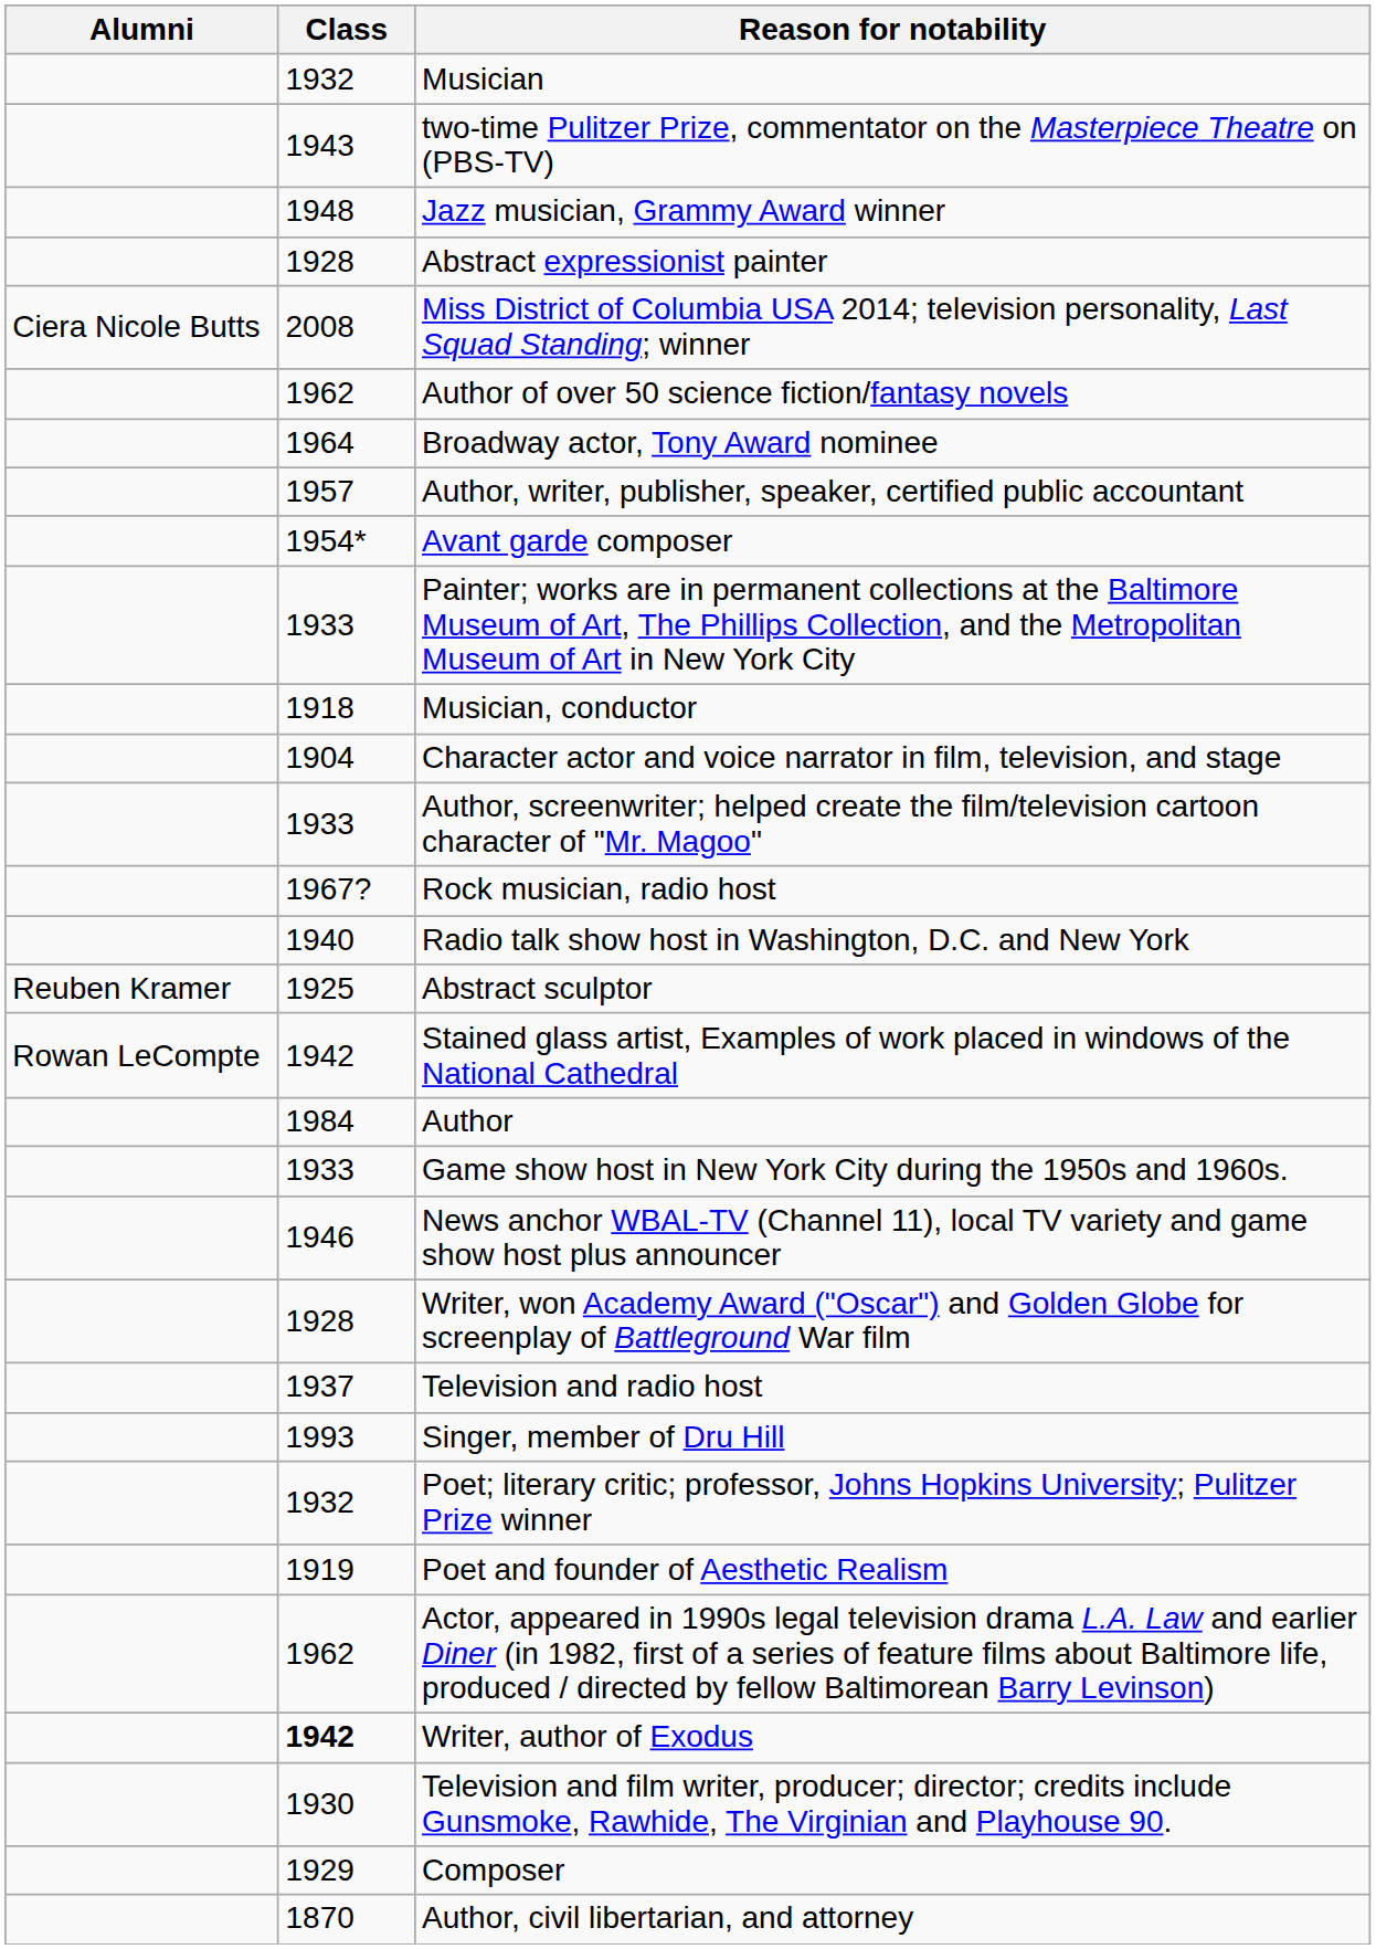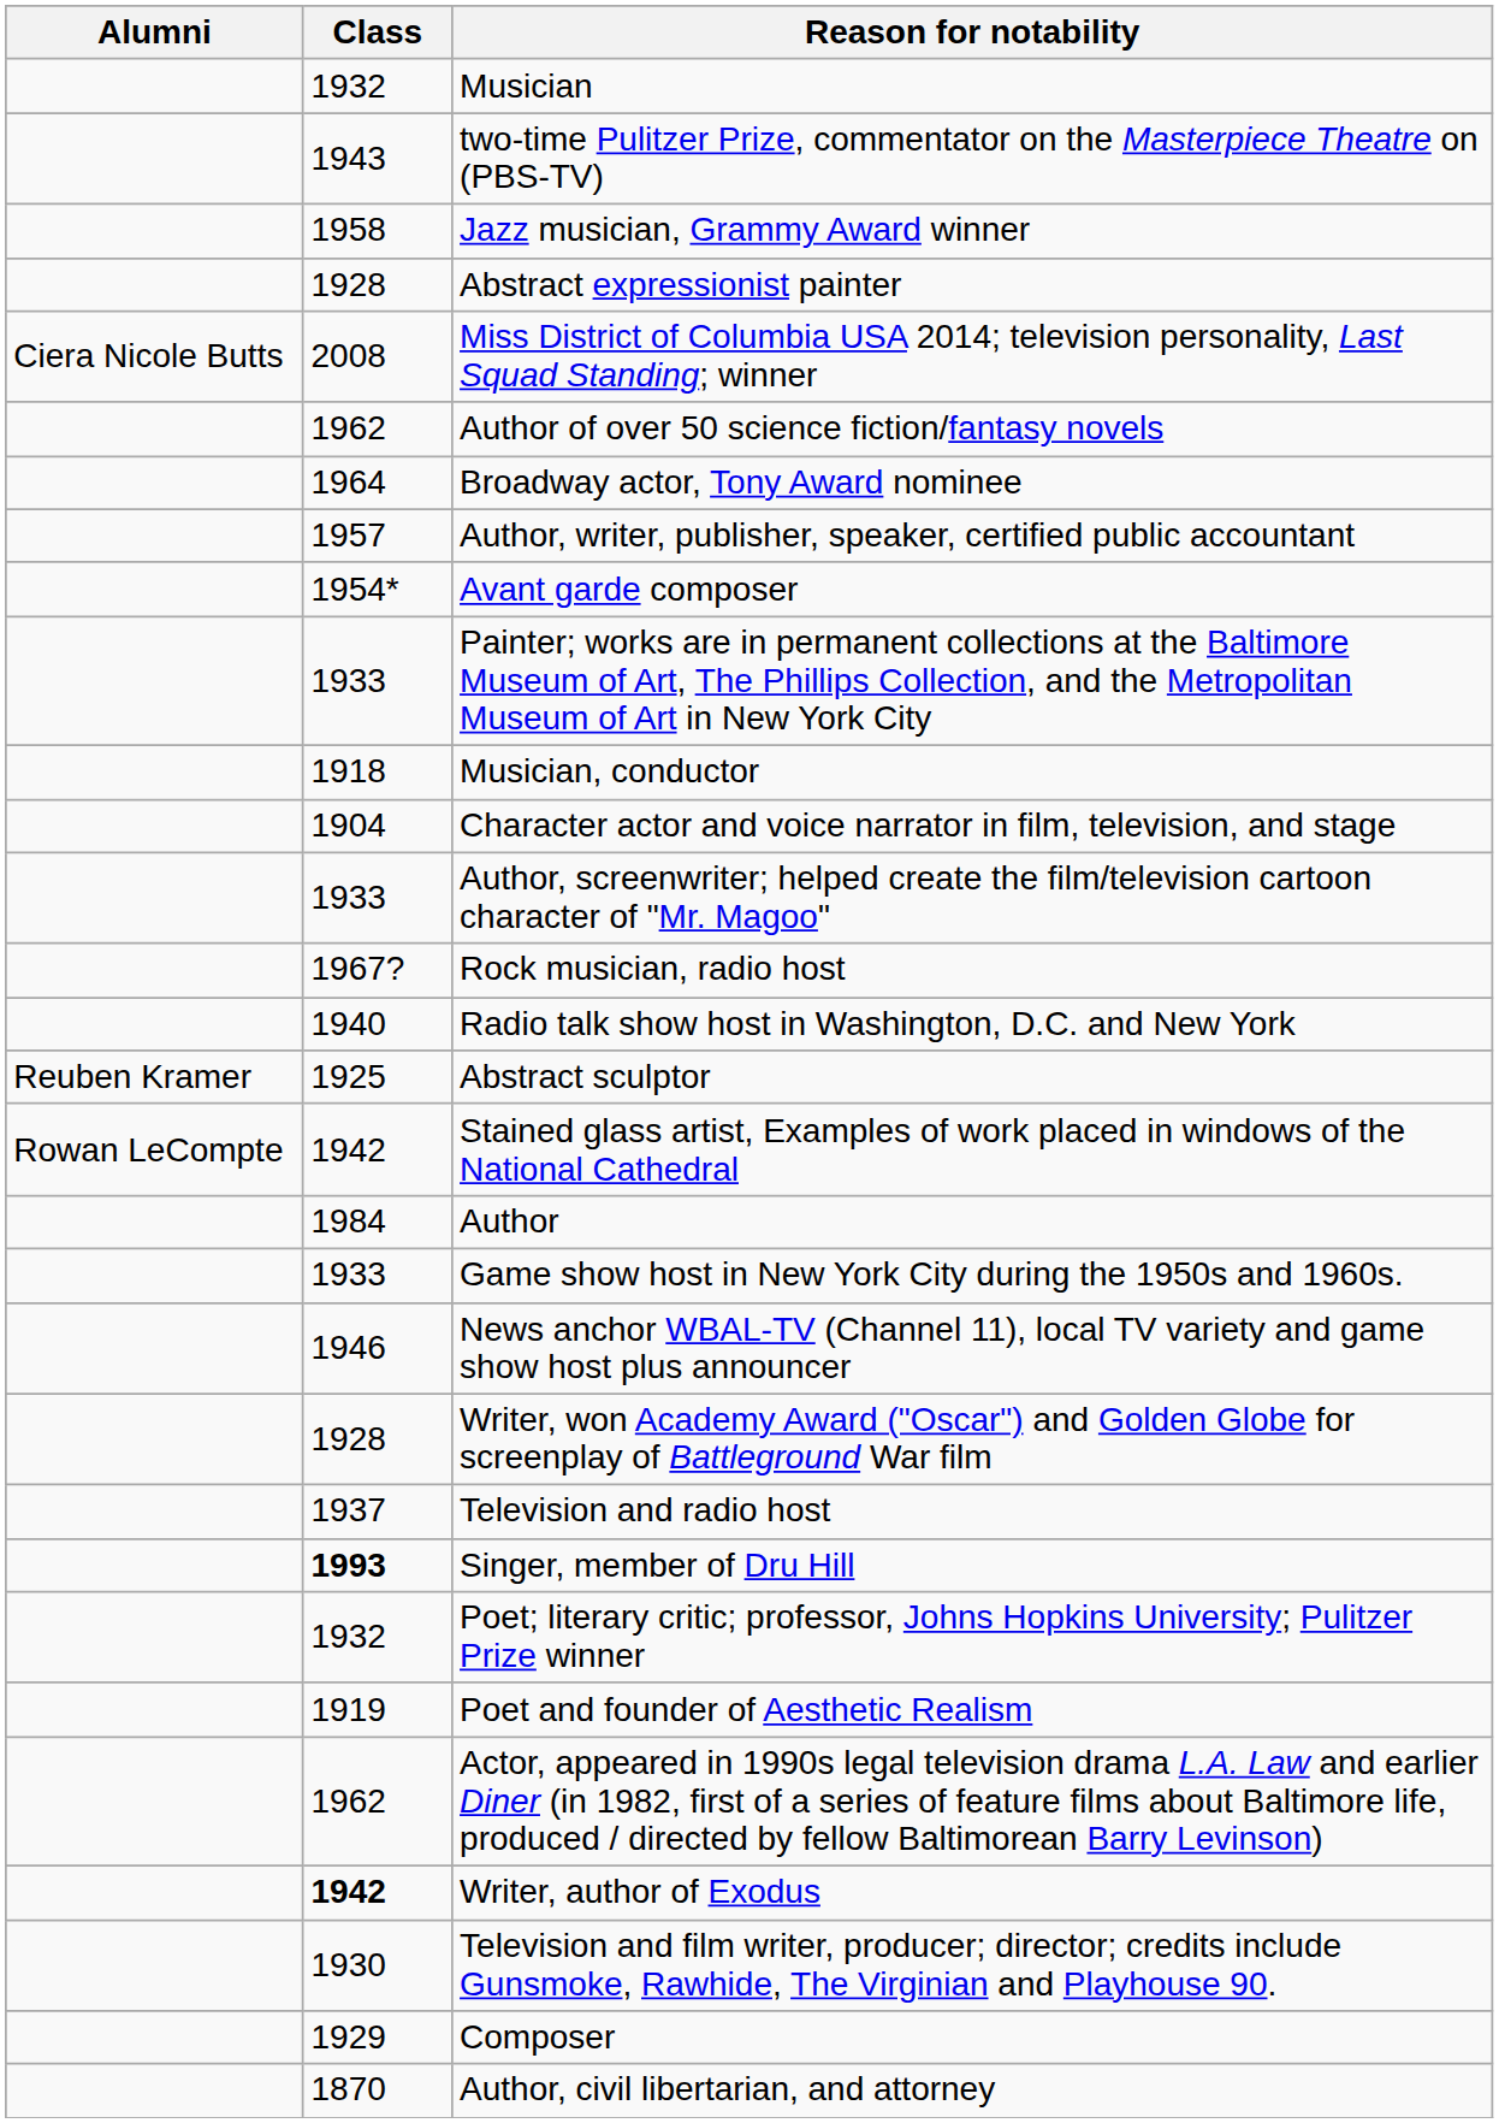Jazz musician, Grammy Award winner | Class: 1948 -> 1958
Singer, member of Dru Hill | Class: normal -> bold
